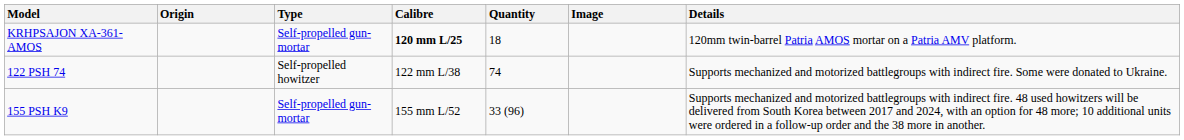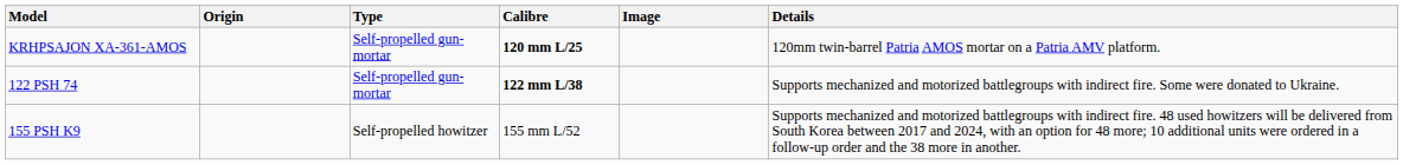- column: Quantity | 18 | 74 | 33 (96)
122 PSH 74 | Type: Self-propelled howitzer -> Self-propelled gun-mortar
122 PSH 74 | Calibre: normal -> bold
155 PSH K9 | Type: Self-propelled gun-mortar -> Self-propelled howitzer
